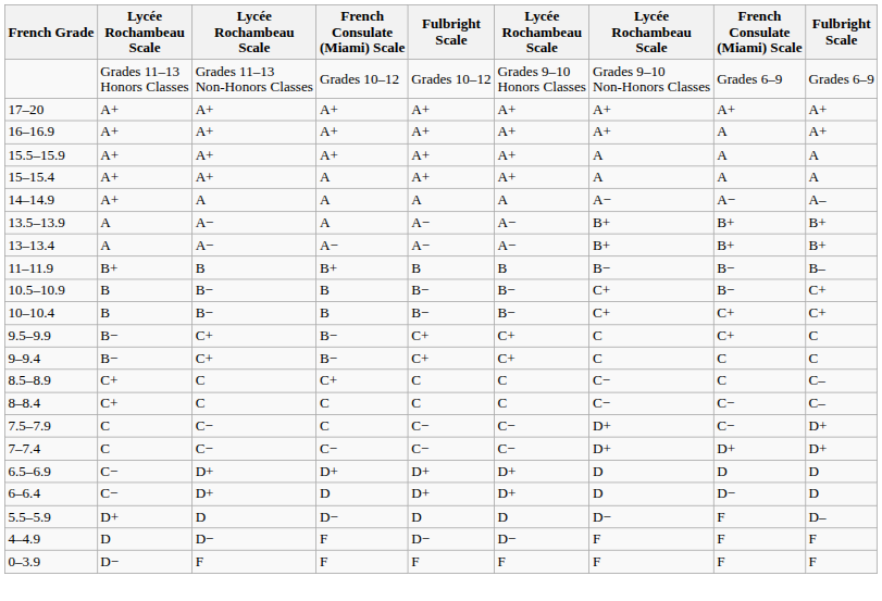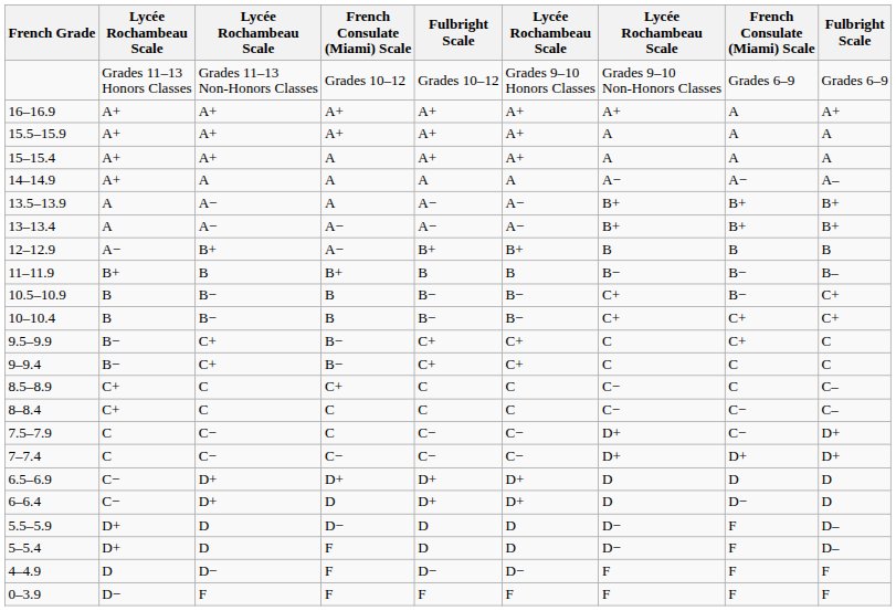- row: 17–20 | A+ | A+ | A+ | A+ | A+ | A+ | A+ | A+
+ row: 12–12.9 | A− | B+ | A− | B+ | B+ | B | B | B
+ row: 5–5.4 | D+ | D | F | D | D | D− | F | D–
